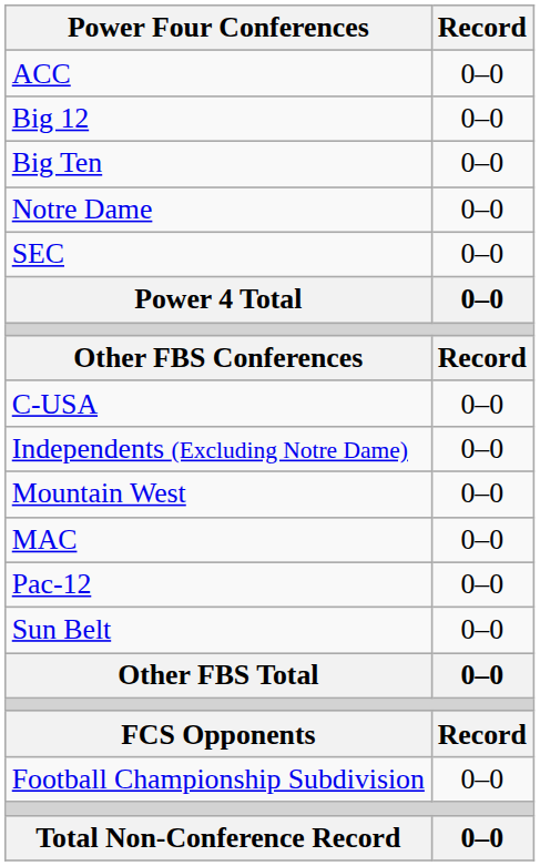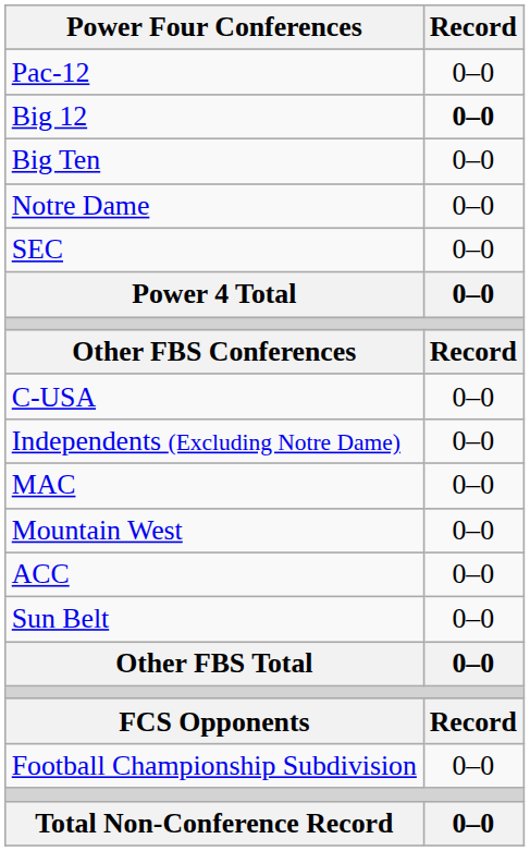rows swapped: ACC <-> Pac-12
Big 12 | Record: normal -> bold
rows swapped: MAC <-> Mountain West
